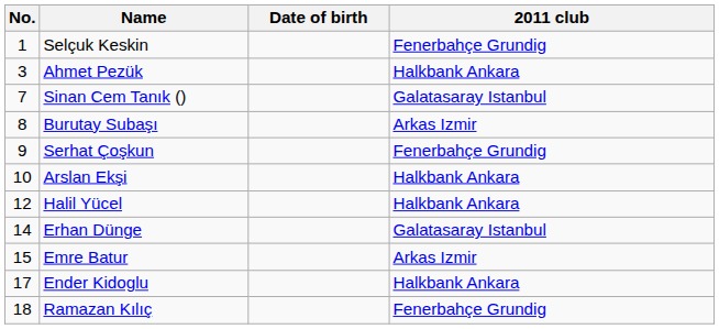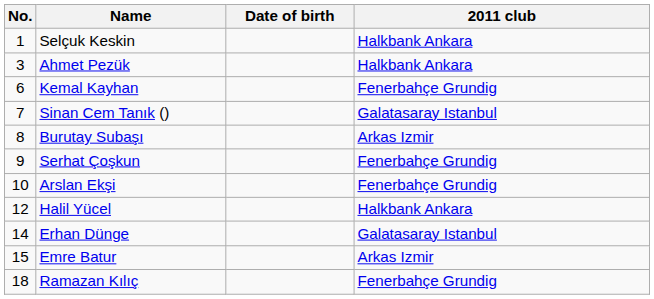Selçuk Keskin | 2011 club: Fenerbahçe Grundig -> Halkbank Ankara
+ row: 6 | Kemal Kayhan | Fenerbahçe Grundig
Arslan Ekşi | 2011 club: Halkbank Ankara -> Fenerbahçe Grundig
- row: 17 | Ender Kidoglu | Halkbank Ankara
